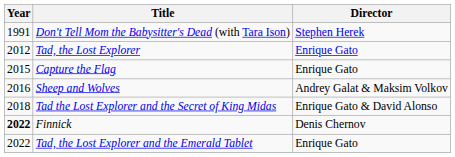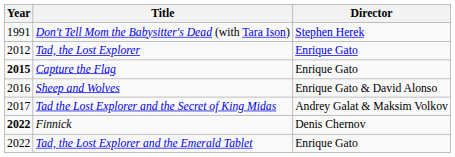Capture the Flag | Year: normal -> bold
Sheep and Wolves | Director: Andrey Galat & Maksim Volkov -> Enrique Gato & David Alonso
Tad the Lost Explorer and the Secret of King Midas | Year: 2018 -> 2017
Tad the Lost Explorer and the Secret of King Midas | Director: Enrique Gato & David Alonso -> Andrey Galat & Maksim Volkov
